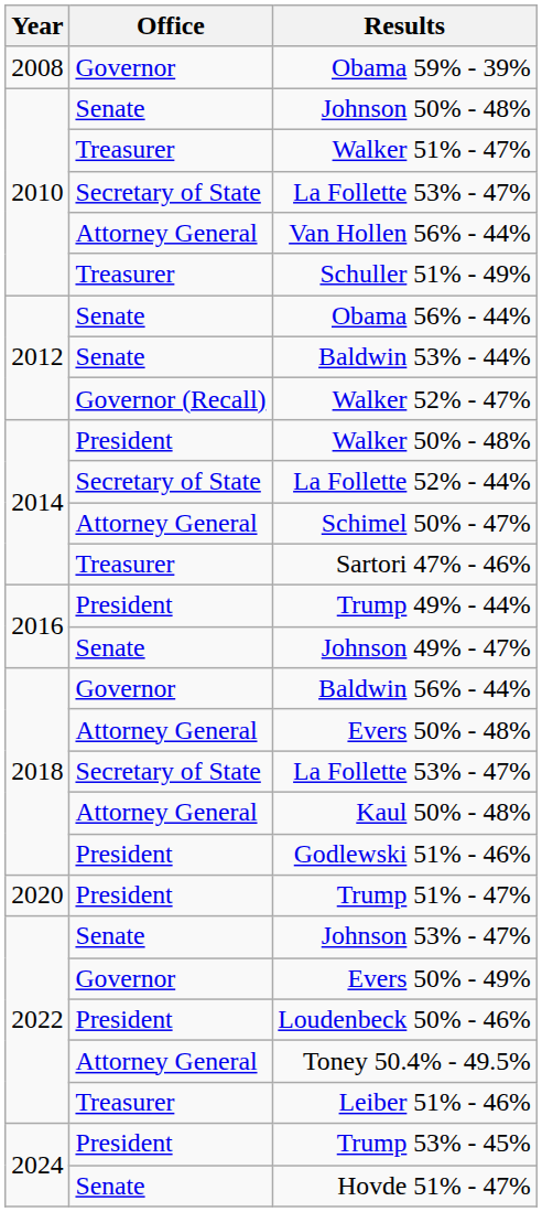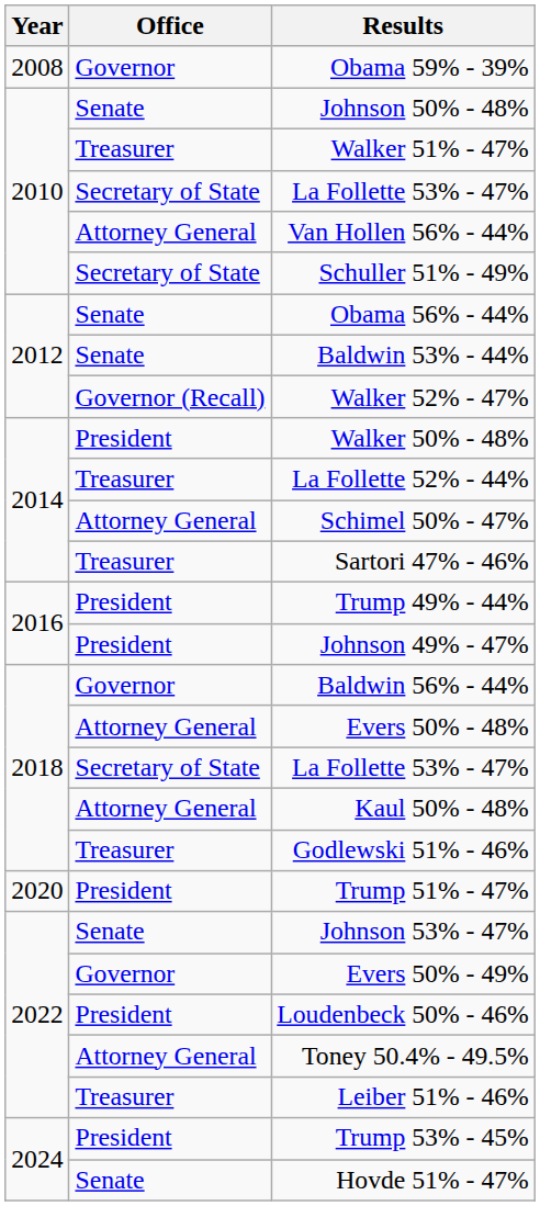Schuller 51% - 49% | Office: Treasurer -> Secretary of State
La Follette 52% - 44% | Office: Secretary of State -> Treasurer
Johnson 49% - 47% | Office: Senate -> President
Godlewski 51% - 46% | Office: President -> Treasurer
